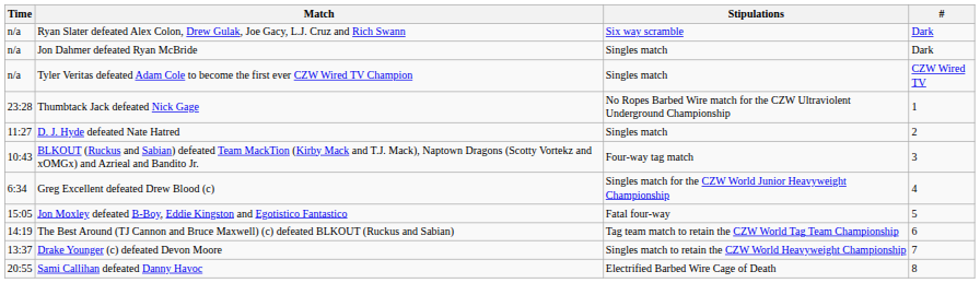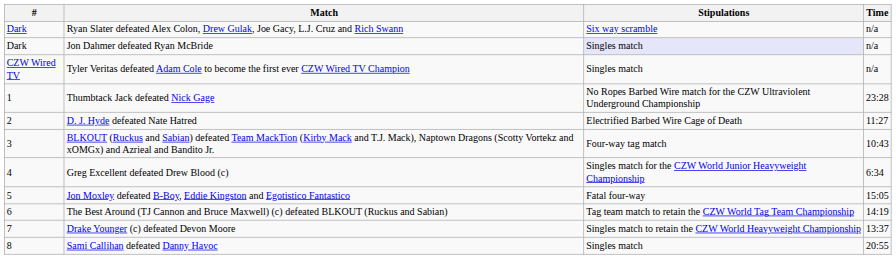columns swapped: # <-> Time
Jon Dahmer defeated Ryan McBride | Stipulations: no background -> lavender background
D. J. Hyde defeated Nate Hatred | Stipulations: Singles match -> Electrified Barbed Wire Cage of Death
Sami Callihan defeated Danny Havoc | Stipulations: Electrified Barbed Wire Cage of Death -> Singles match
